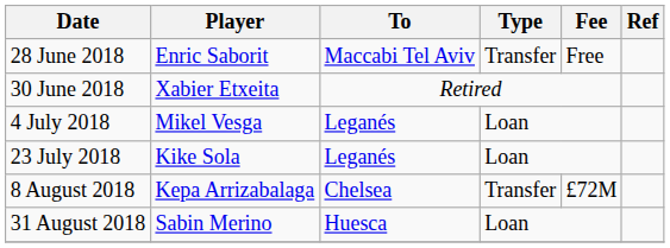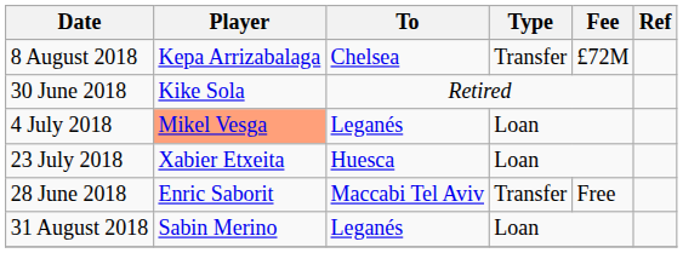rows swapped: 28 June 2018 <-> 8 August 2018
30 June 2018 | Player: Xabier Etxeita -> Kike Sola
4 July 2018 | Player: no background -> lightsalmon background
23 July 2018 | Player: Kike Sola -> Xabier Etxeita
23 July 2018 | To: Leganés -> Huesca
31 August 2018 | To: Huesca -> Leganés
